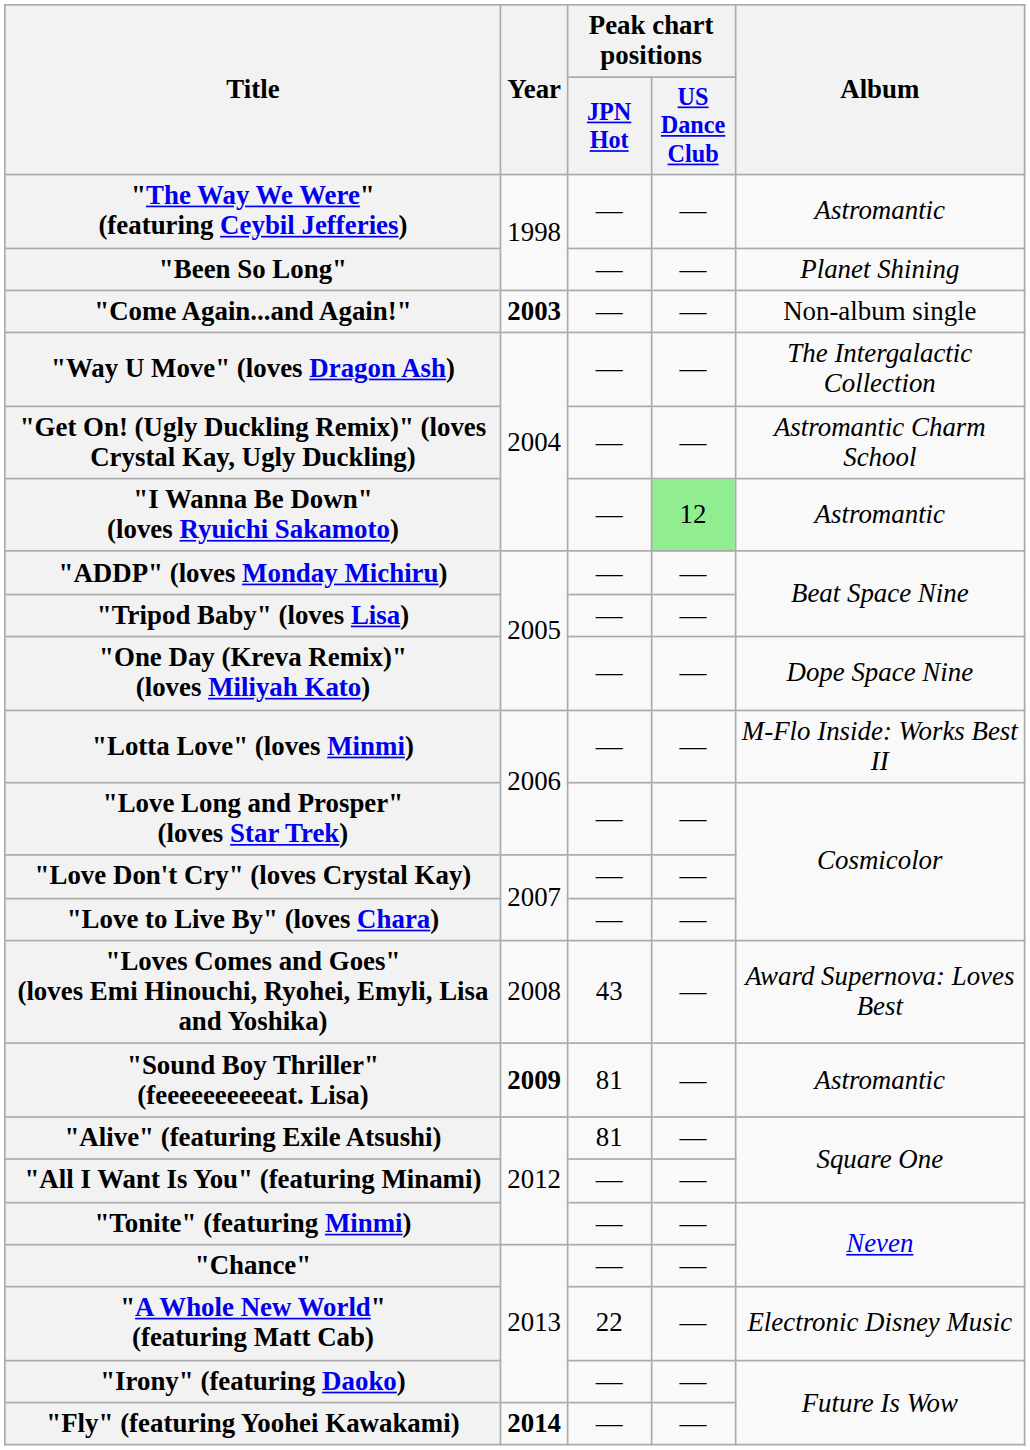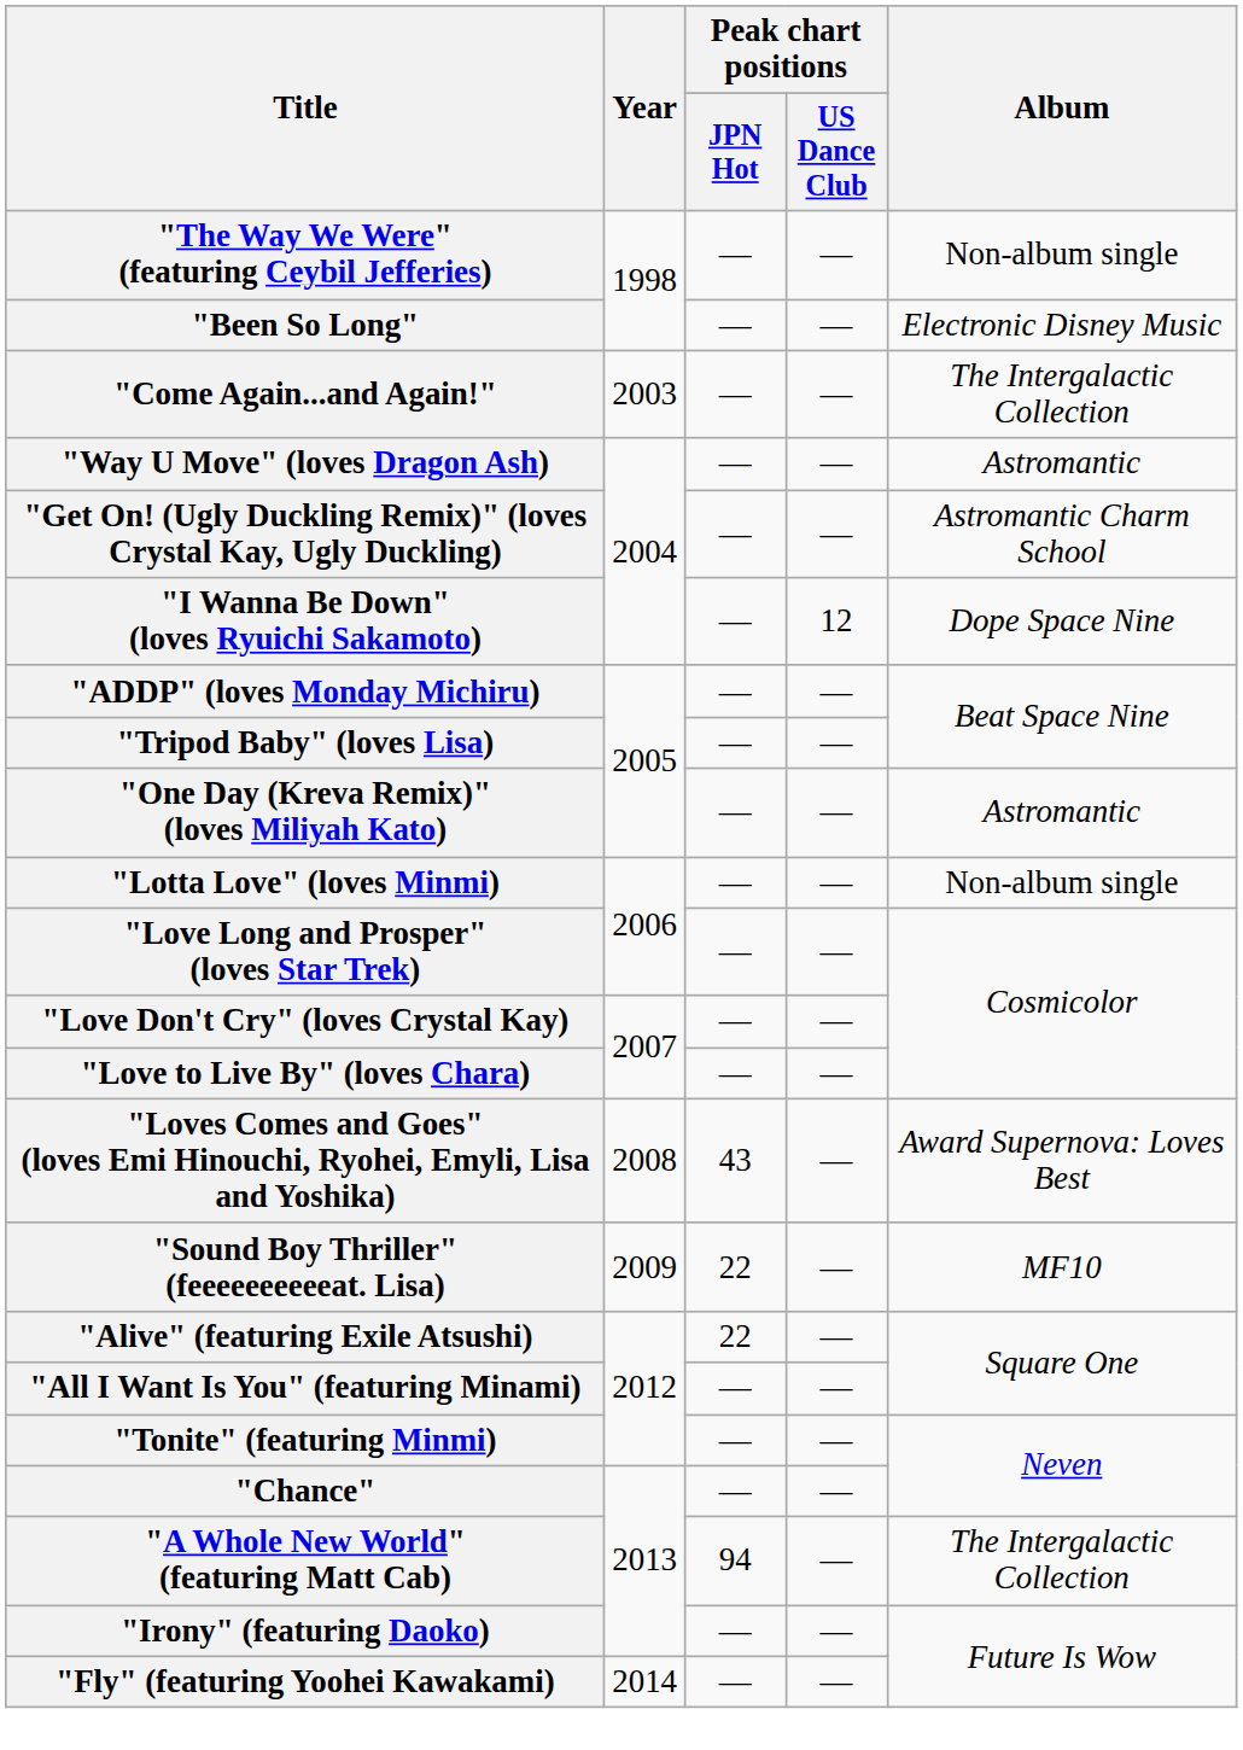"The Way We Were" (featuring Ceybil Jefferies) | Album: Astromantic -> Non-album single
"Been So Long" | Album: Planet Shining -> Electronic Disney Music
"Come Again...and Again!" | Year: bold -> normal
"Come Again...and Again!" | Album: Non-album single -> The Intergalactic Collection
"Way U Move" (loves Dragon Ash) | Album: The Intergalactic Collection -> Astromantic
"I Wanna Be Down" (loves Ryuichi Sakamoto) | Peak chart positions / US Dance Club: lightgreen background -> no background
"I Wanna Be Down" (loves Ryuichi Sakamoto) | Album: Astromantic -> Dope Space Nine
"One Day (Kreva Remix)" (loves Miliyah Kato) | Album: Dope Space Nine -> Astromantic
"Lotta Love" (loves Minmi) | Album: M-Flo Inside: Works Best II -> Non-album single
"Sound Boy Thriller" (feeeeeeeeeeat. Lisa) | Year: bold -> normal
"Sound Boy Thriller" (feeeeeeeeeeat. Lisa) | Peak chart positions / JPN Hot: 81 -> 22
"Sound Boy Thriller" (feeeeeeeeeeat. Lisa) | Album: Astromantic -> MF10
"Alive" (featuring Exile Atsushi) | Peak chart positions / JPN Hot: 81 -> 22
"A Whole New World" (featuring Matt Cab) | Peak chart positions / JPN Hot: 22 -> 94
"A Whole New World" (featuring Matt Cab) | Album: Electronic Disney Music -> The Intergalactic Collection
"Fly" (featuring Yoohei Kawakami) | Year: bold -> normal
